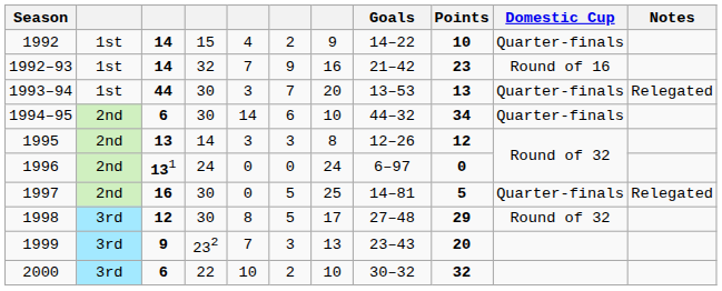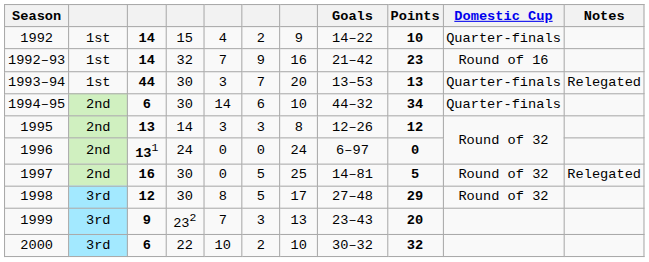1997 | Domestic Cup: Quarter-finals -> Round of 32
